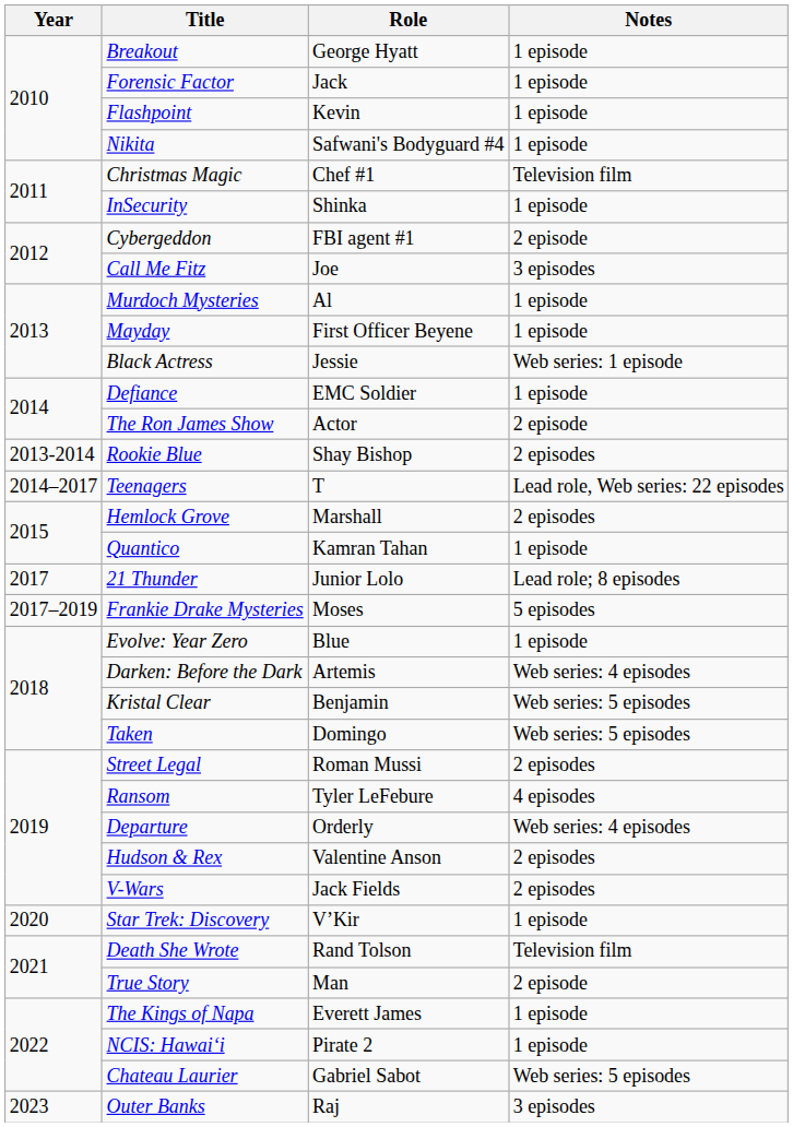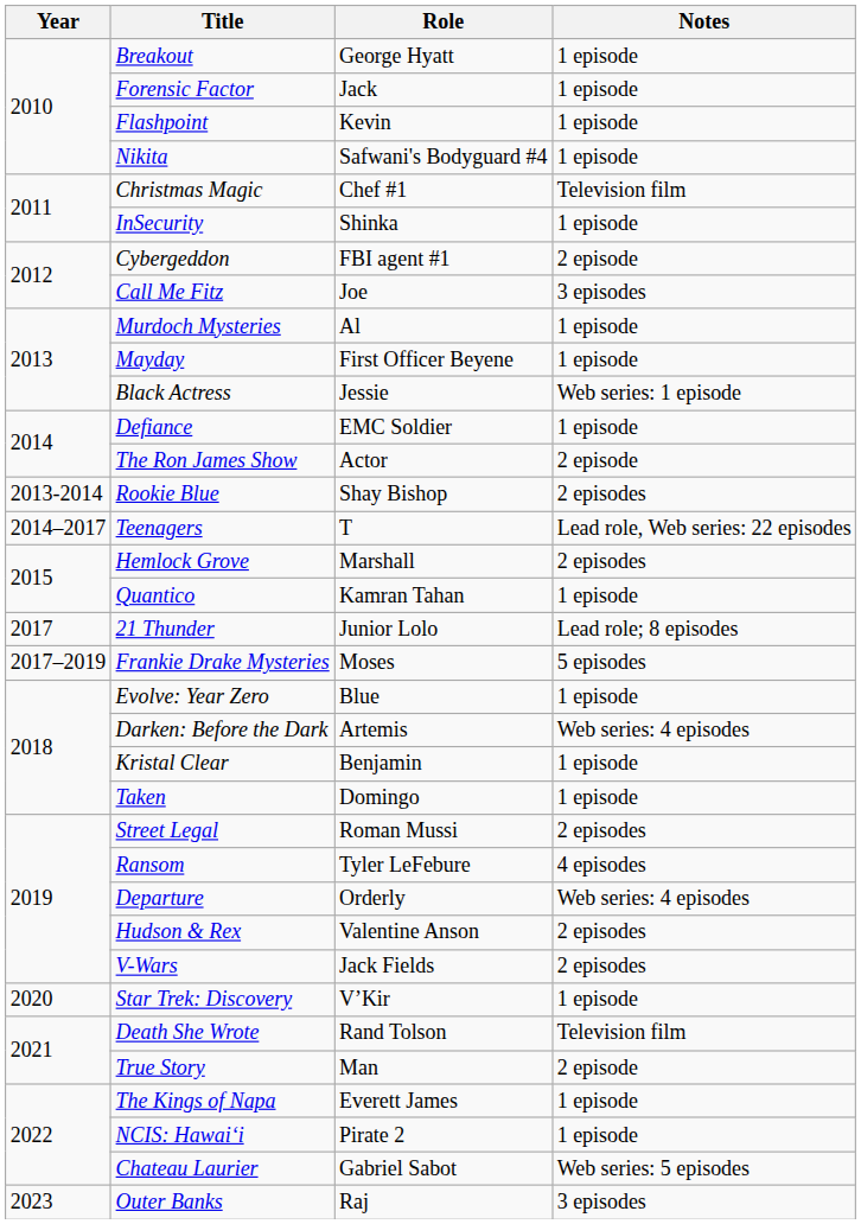Kristal Clear | Notes: Web series: 5 episodes -> 1 episode
Taken | Notes: Web series: 5 episodes -> 1 episode
